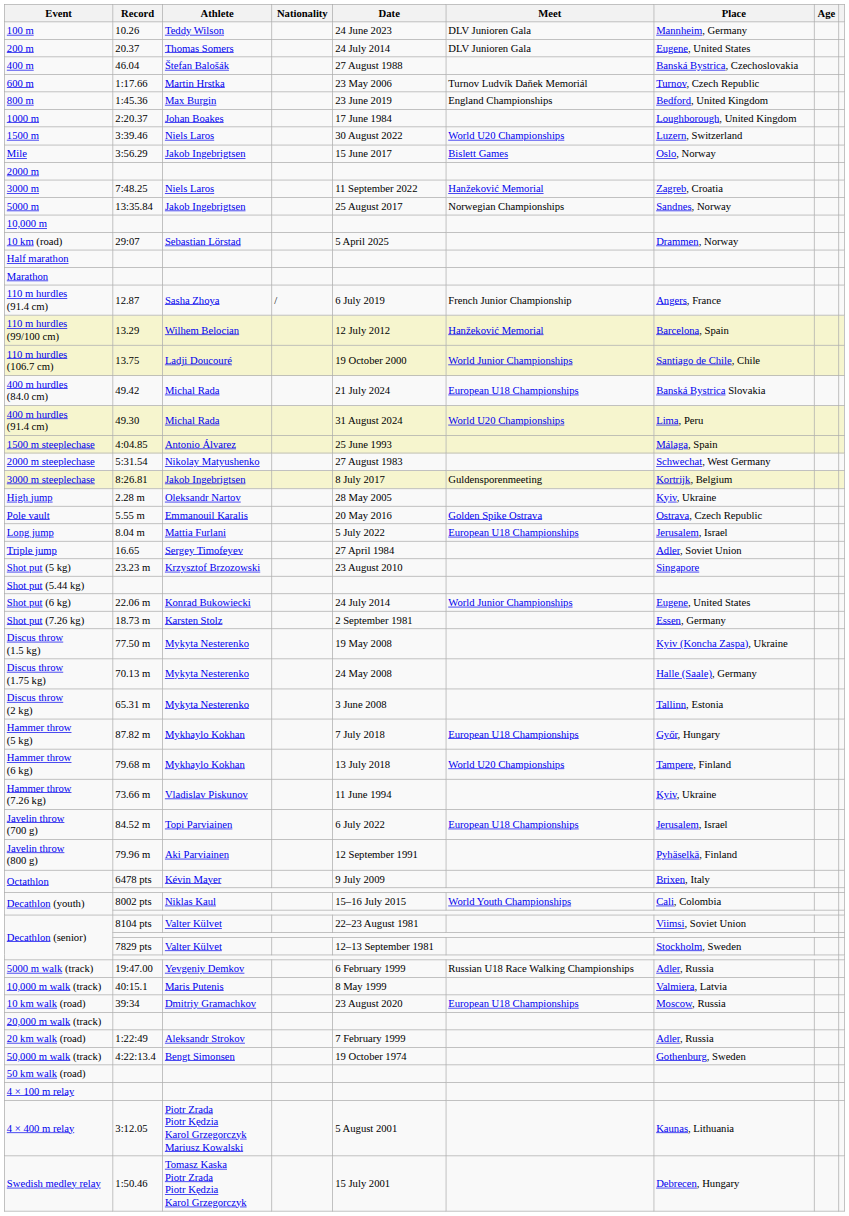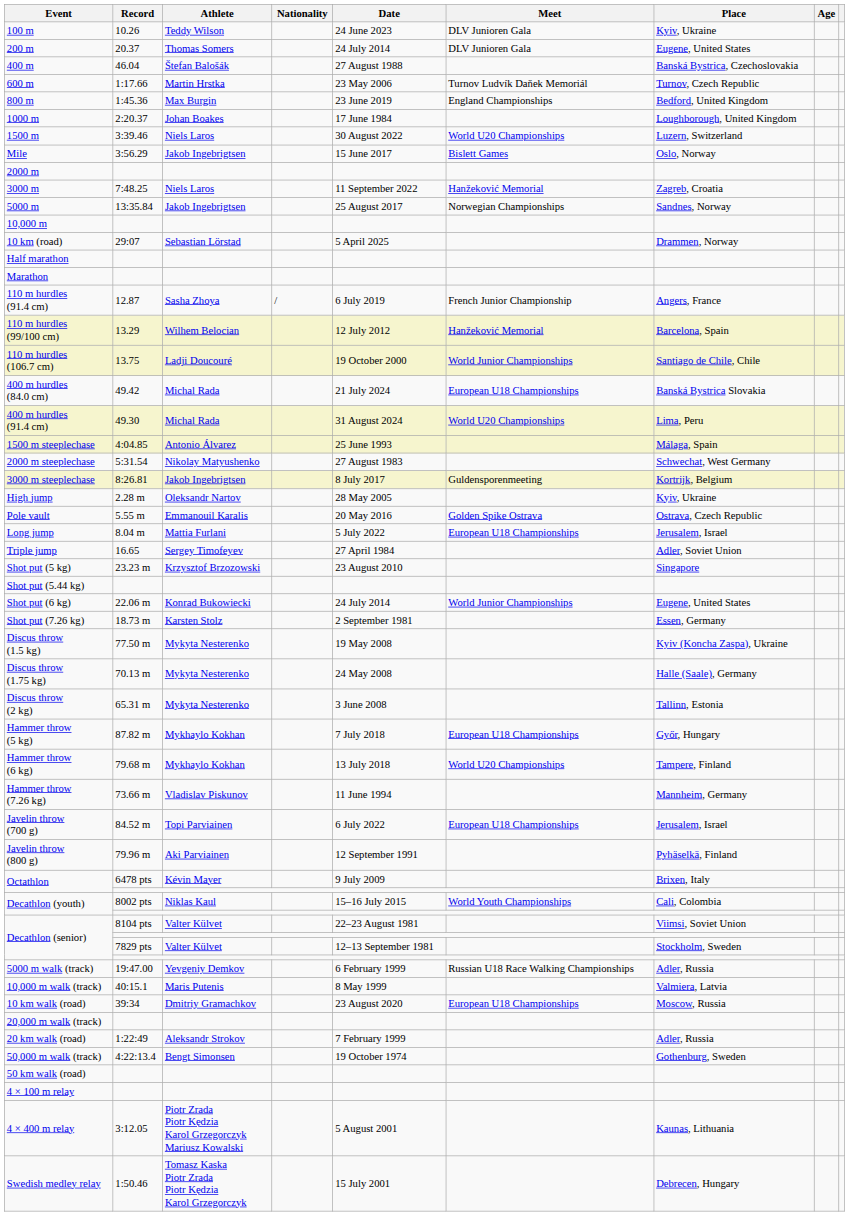100 m | Place: Mannheim, Germany -> Kyiv, Ukraine
Hammer throw (7.26 kg) | Place: Kyiv, Ukraine -> Mannheim, Germany
